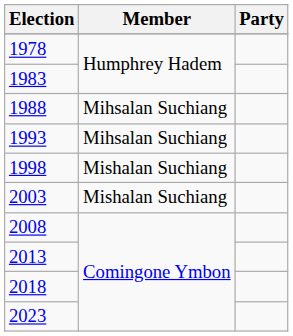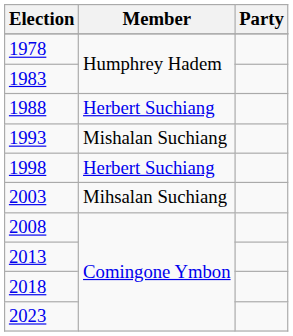1988 | Member: Mihsalan Suchiang -> Herbert Suchiang
1993 | Member: Mihsalan Suchiang -> Mishalan Suchiang
1998 | Member: Mishalan Suchiang -> Herbert Suchiang
2003 | Member: Mishalan Suchiang -> Mihsalan Suchiang
